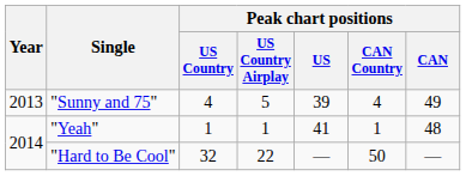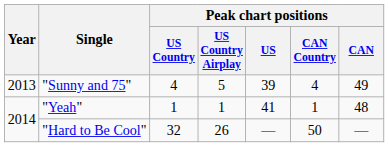"Hard to Be Cool" | Peak chart positions / US Country Airplay: 22 -> 26
